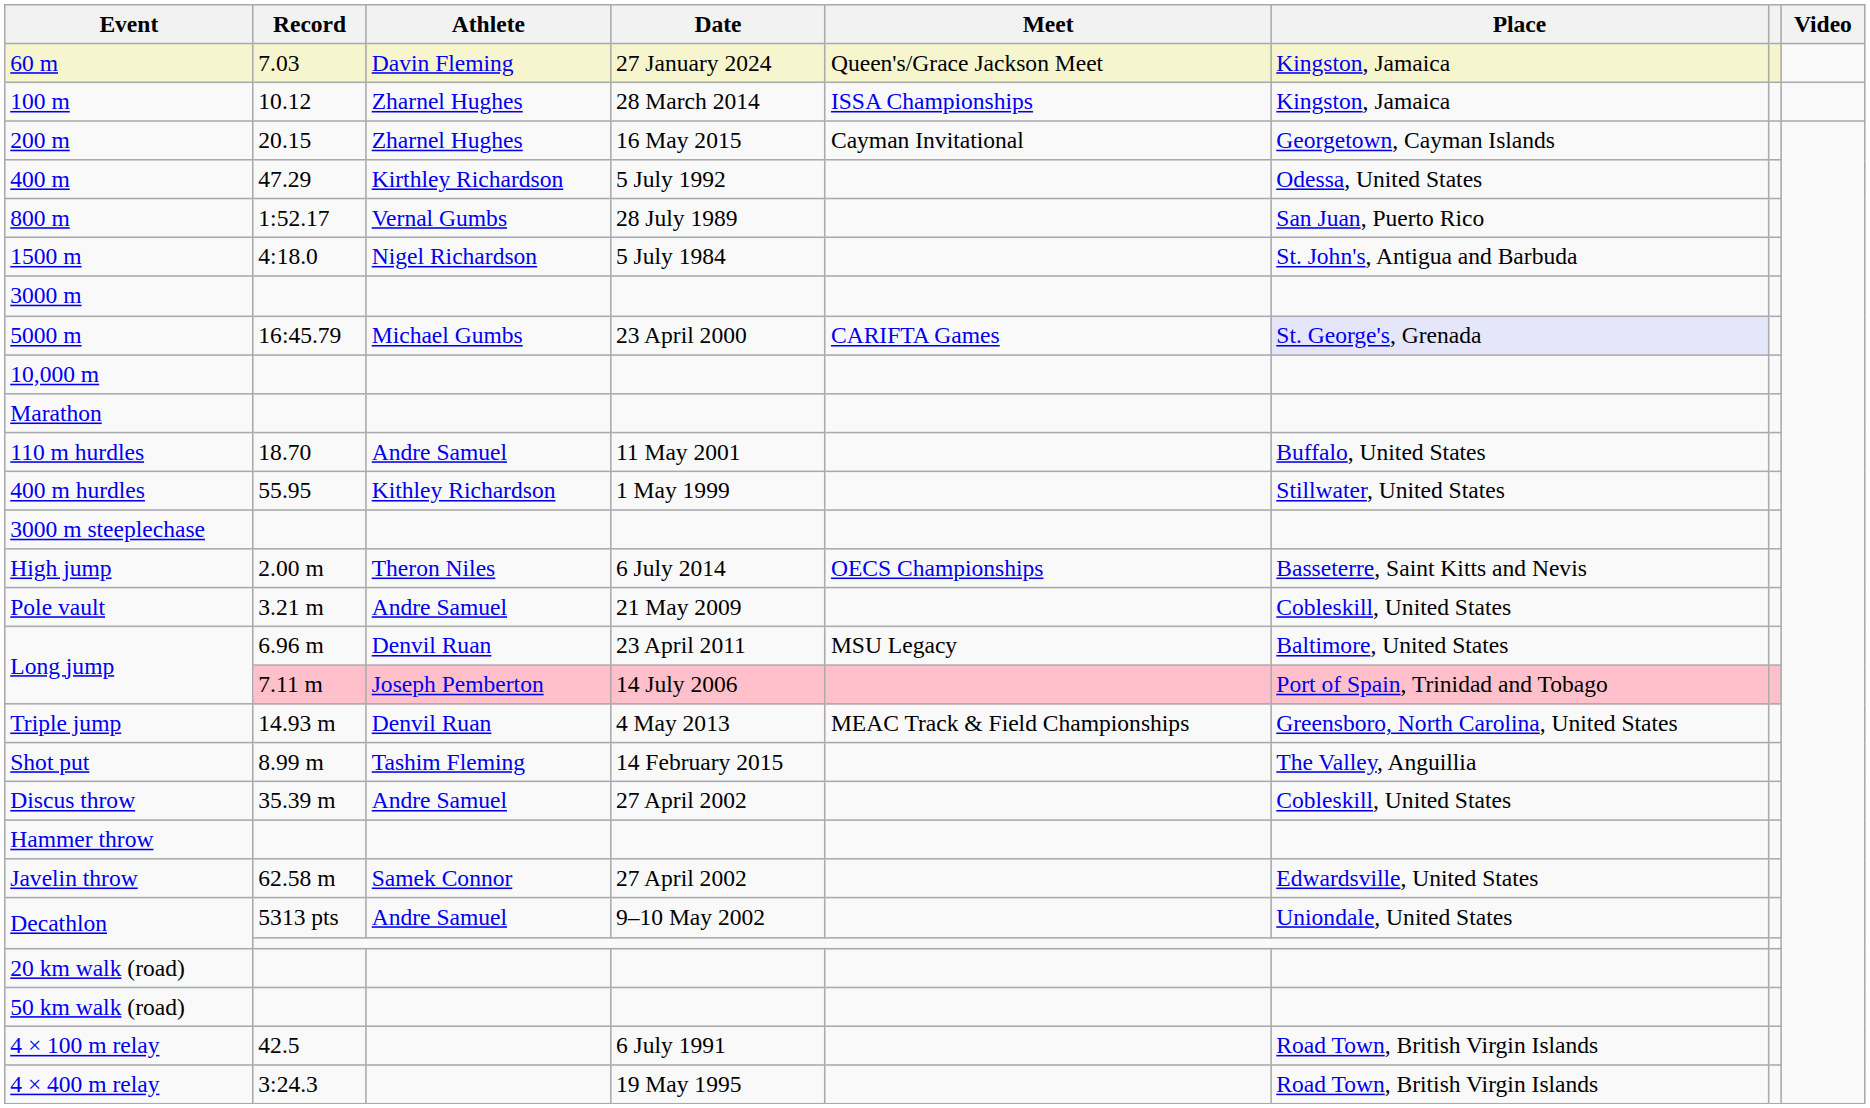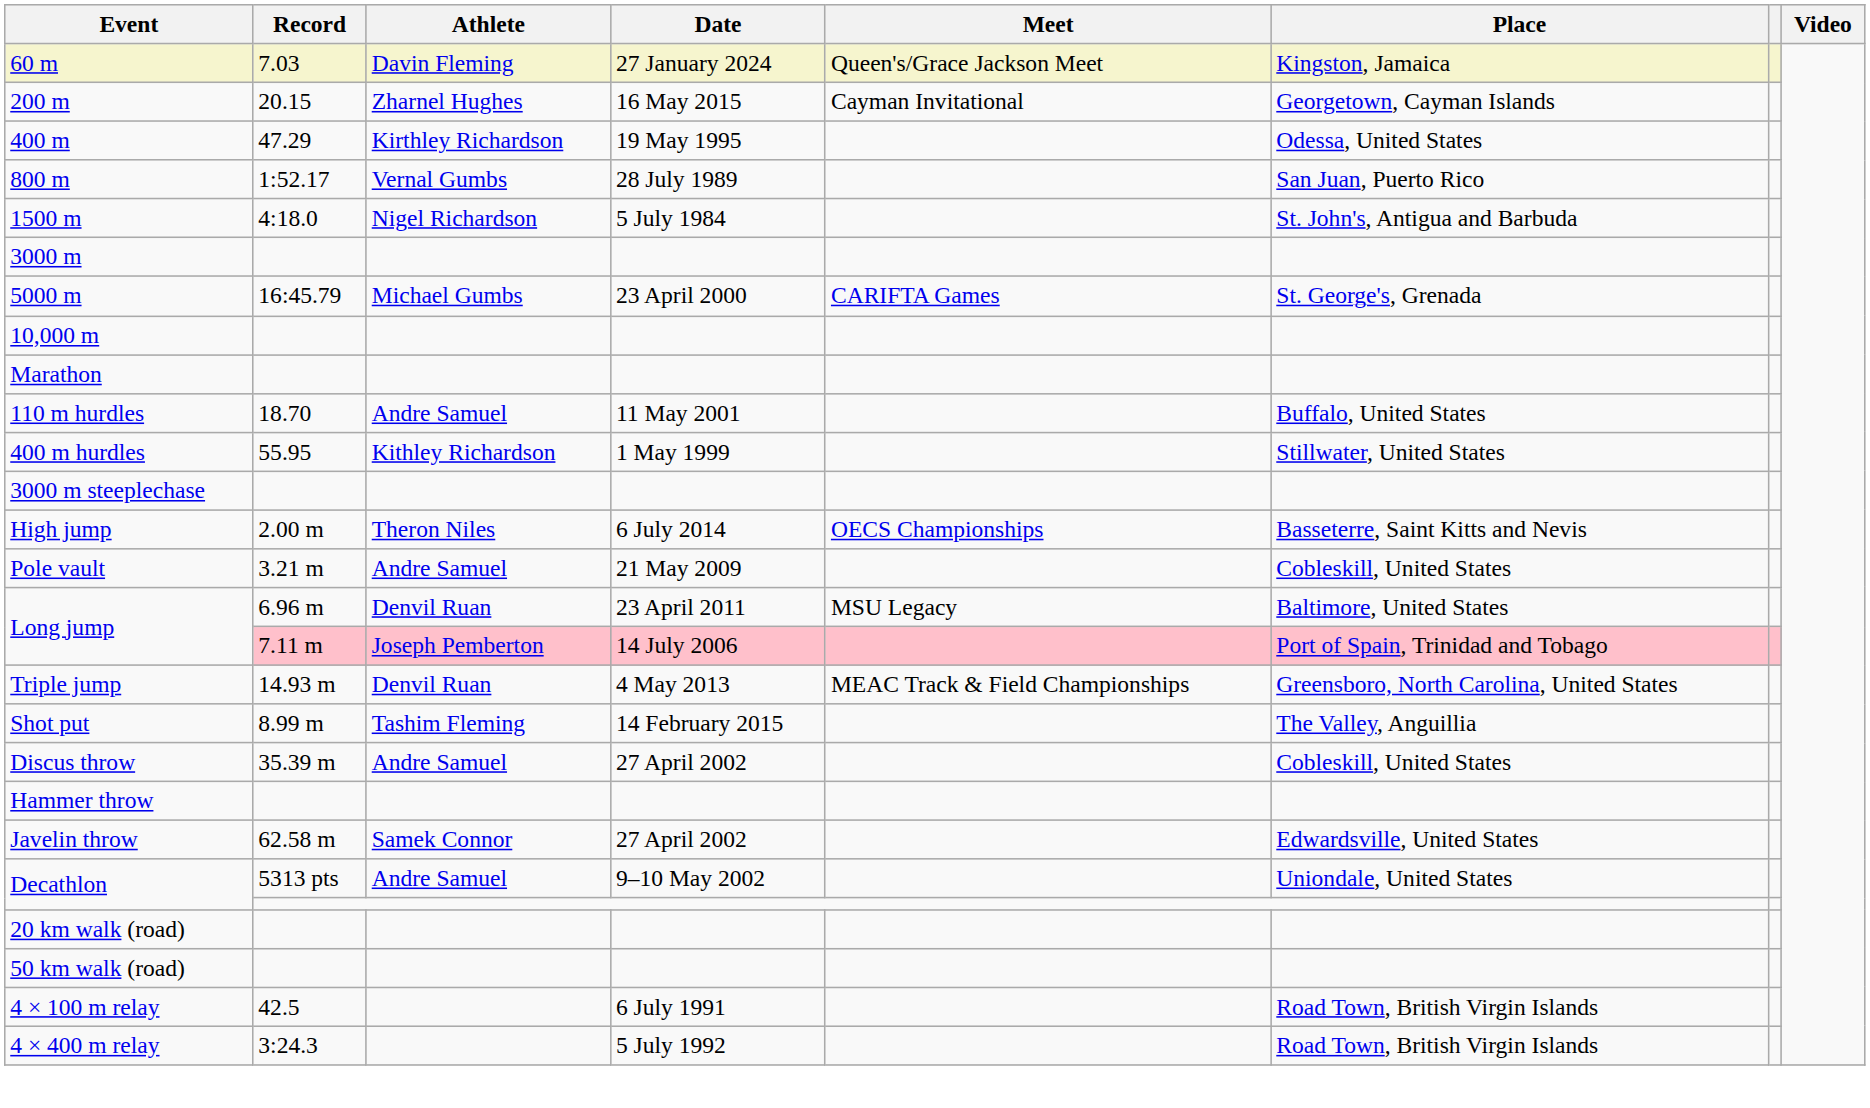- row: 100 m | 10.12 | Zharnel Hughes | 28 March 2014 | ISSA Championships | Kingston, Jamaica
400 m | Date: 5 July 1992 -> 19 May 1995
5000 m | Place: lavender background -> no background
4 × 400 m relay | Date: 19 May 1995 -> 5 July 1992
